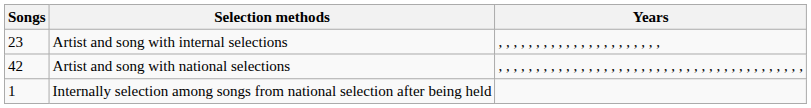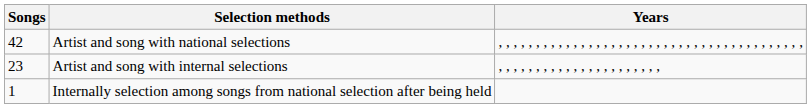rows swapped: Artist and song with national selections <-> Artist and song with internal selections
